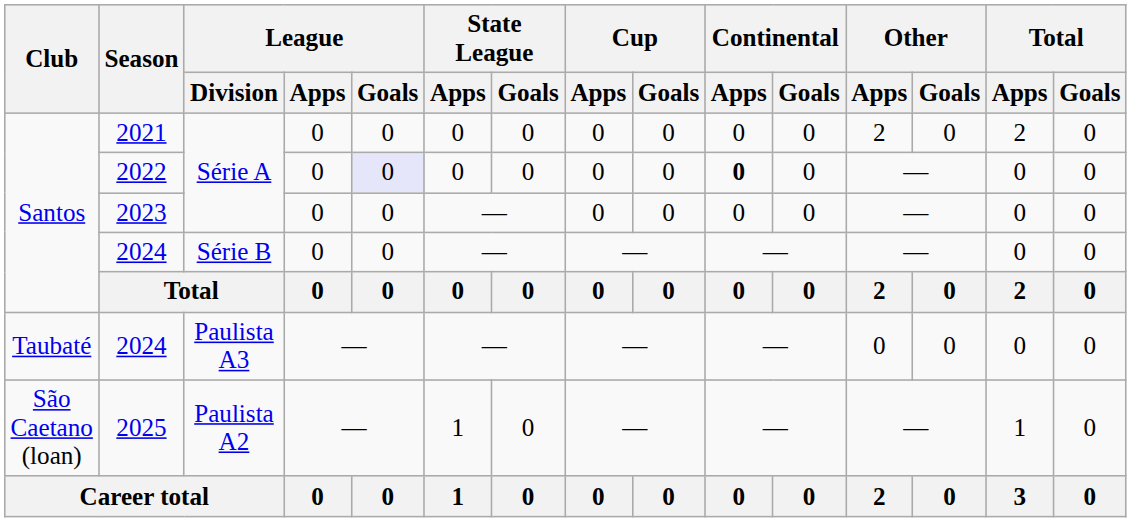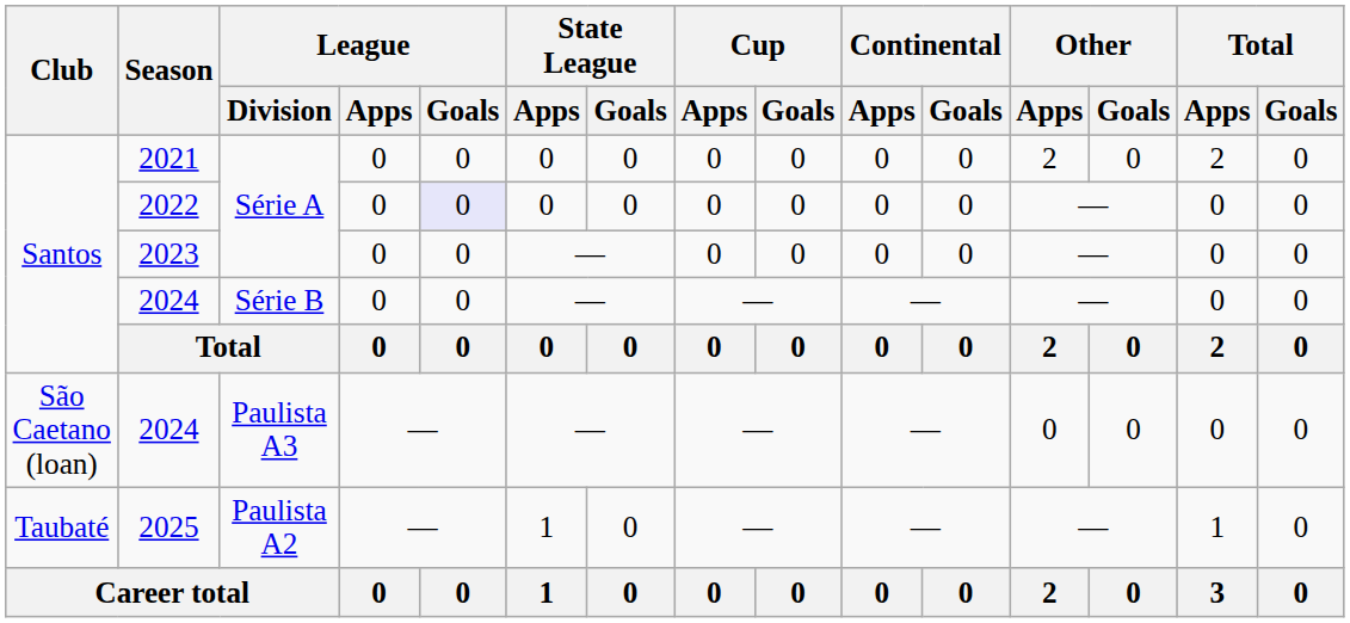2022 | Continental / Apps: bold -> normal
2024 / Paulista A3 | Club: Taubaté -> São Caetano (loan)
2025 | Club: São Caetano (loan) -> Taubaté
